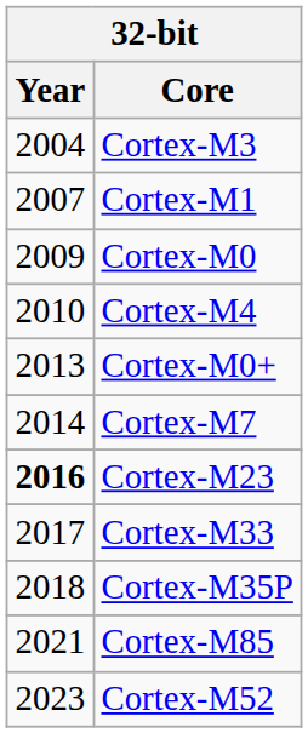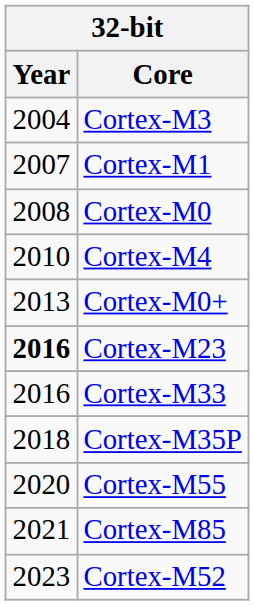Cortex-M0 | Year: 2009 -> 2008
- row: 2014 | Cortex-M7
Cortex-M33 | Year: 2017 -> 2016
+ row: 2020 | Cortex-M55
